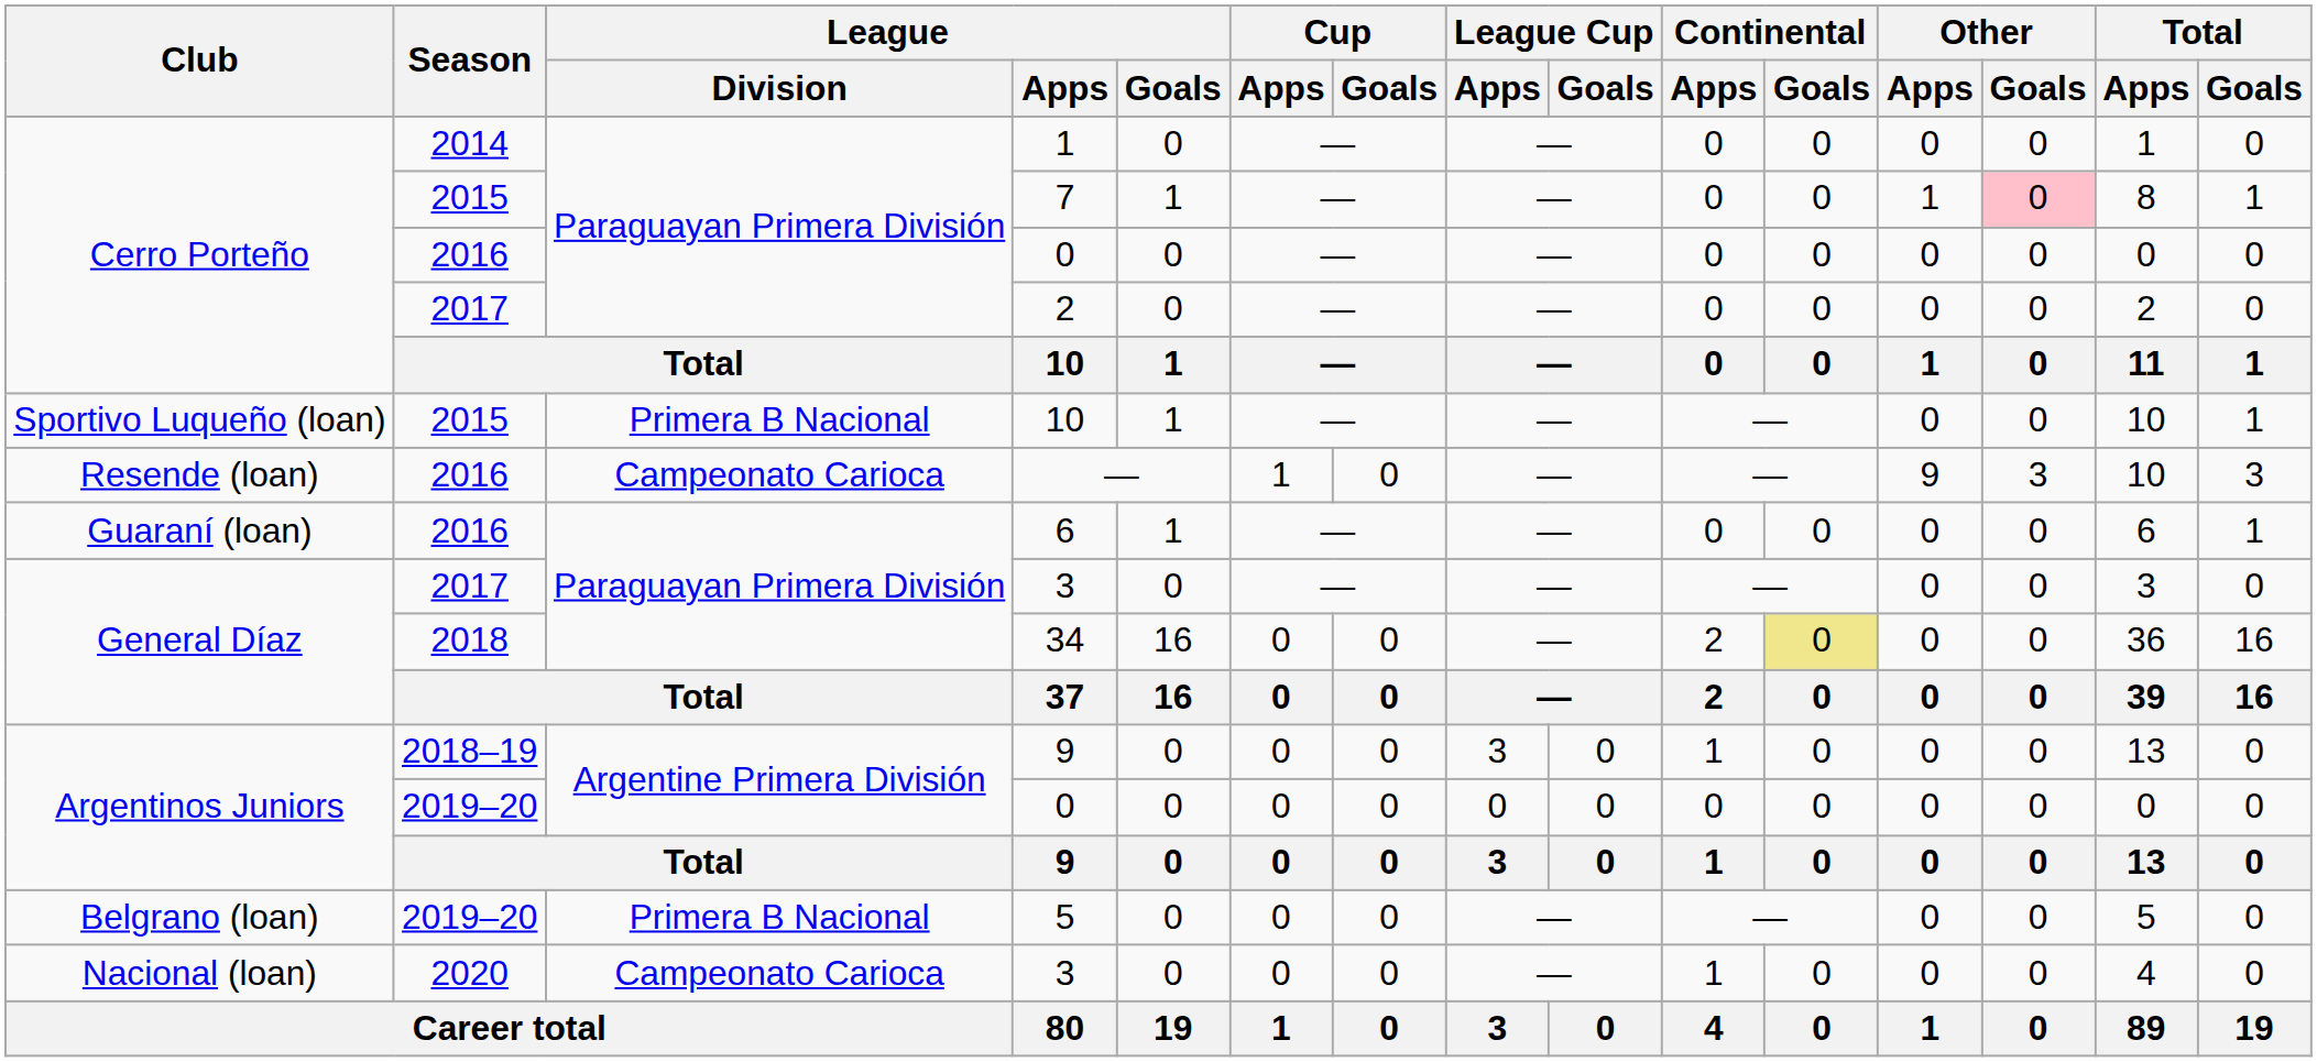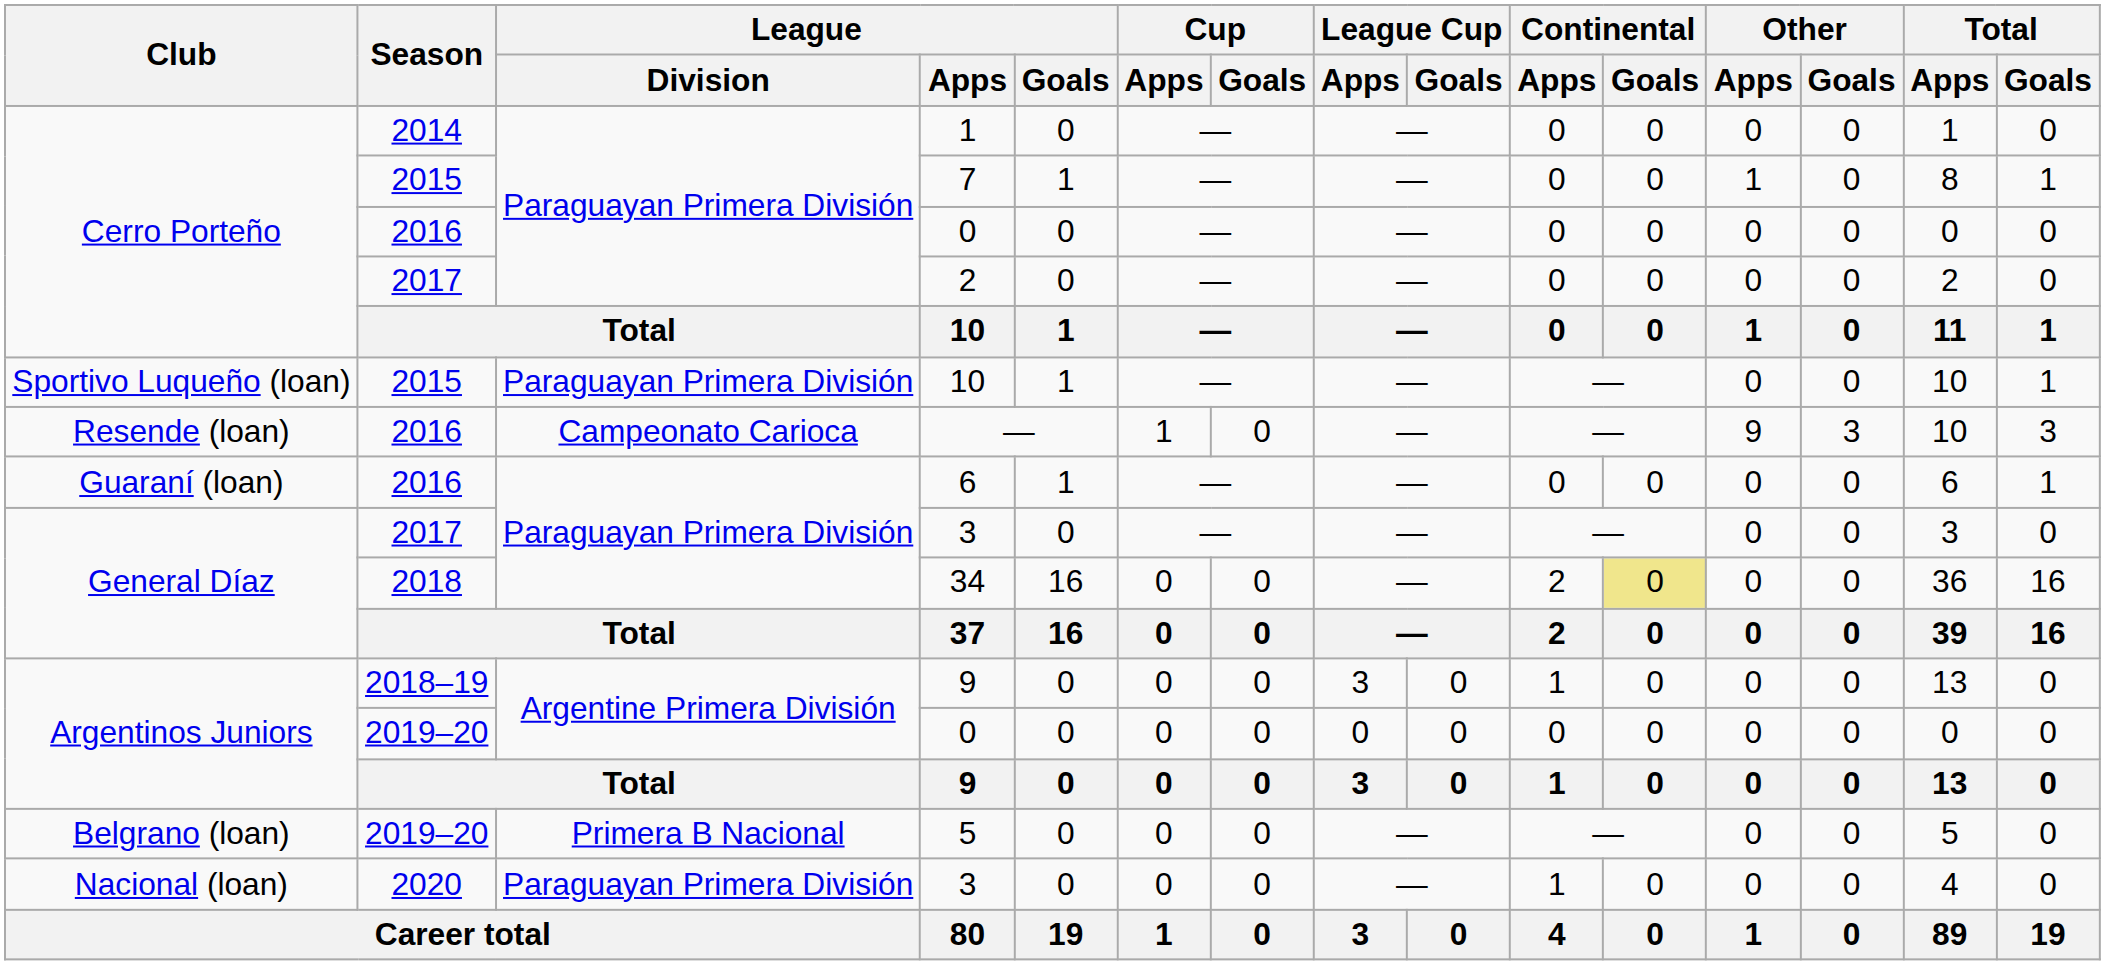7 | Other / Goals: pink background -> no background
Sportivo Luqueño (loan) / 10 | League / Division: Primera B Nacional -> Paraguayan Primera División
Nacional (loan) / 3 | League / Division: Campeonato Carioca -> Paraguayan Primera División
